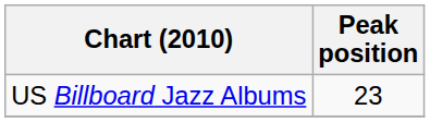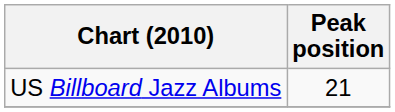US Billboard Jazz Albums | Peak position: 23 -> 21
